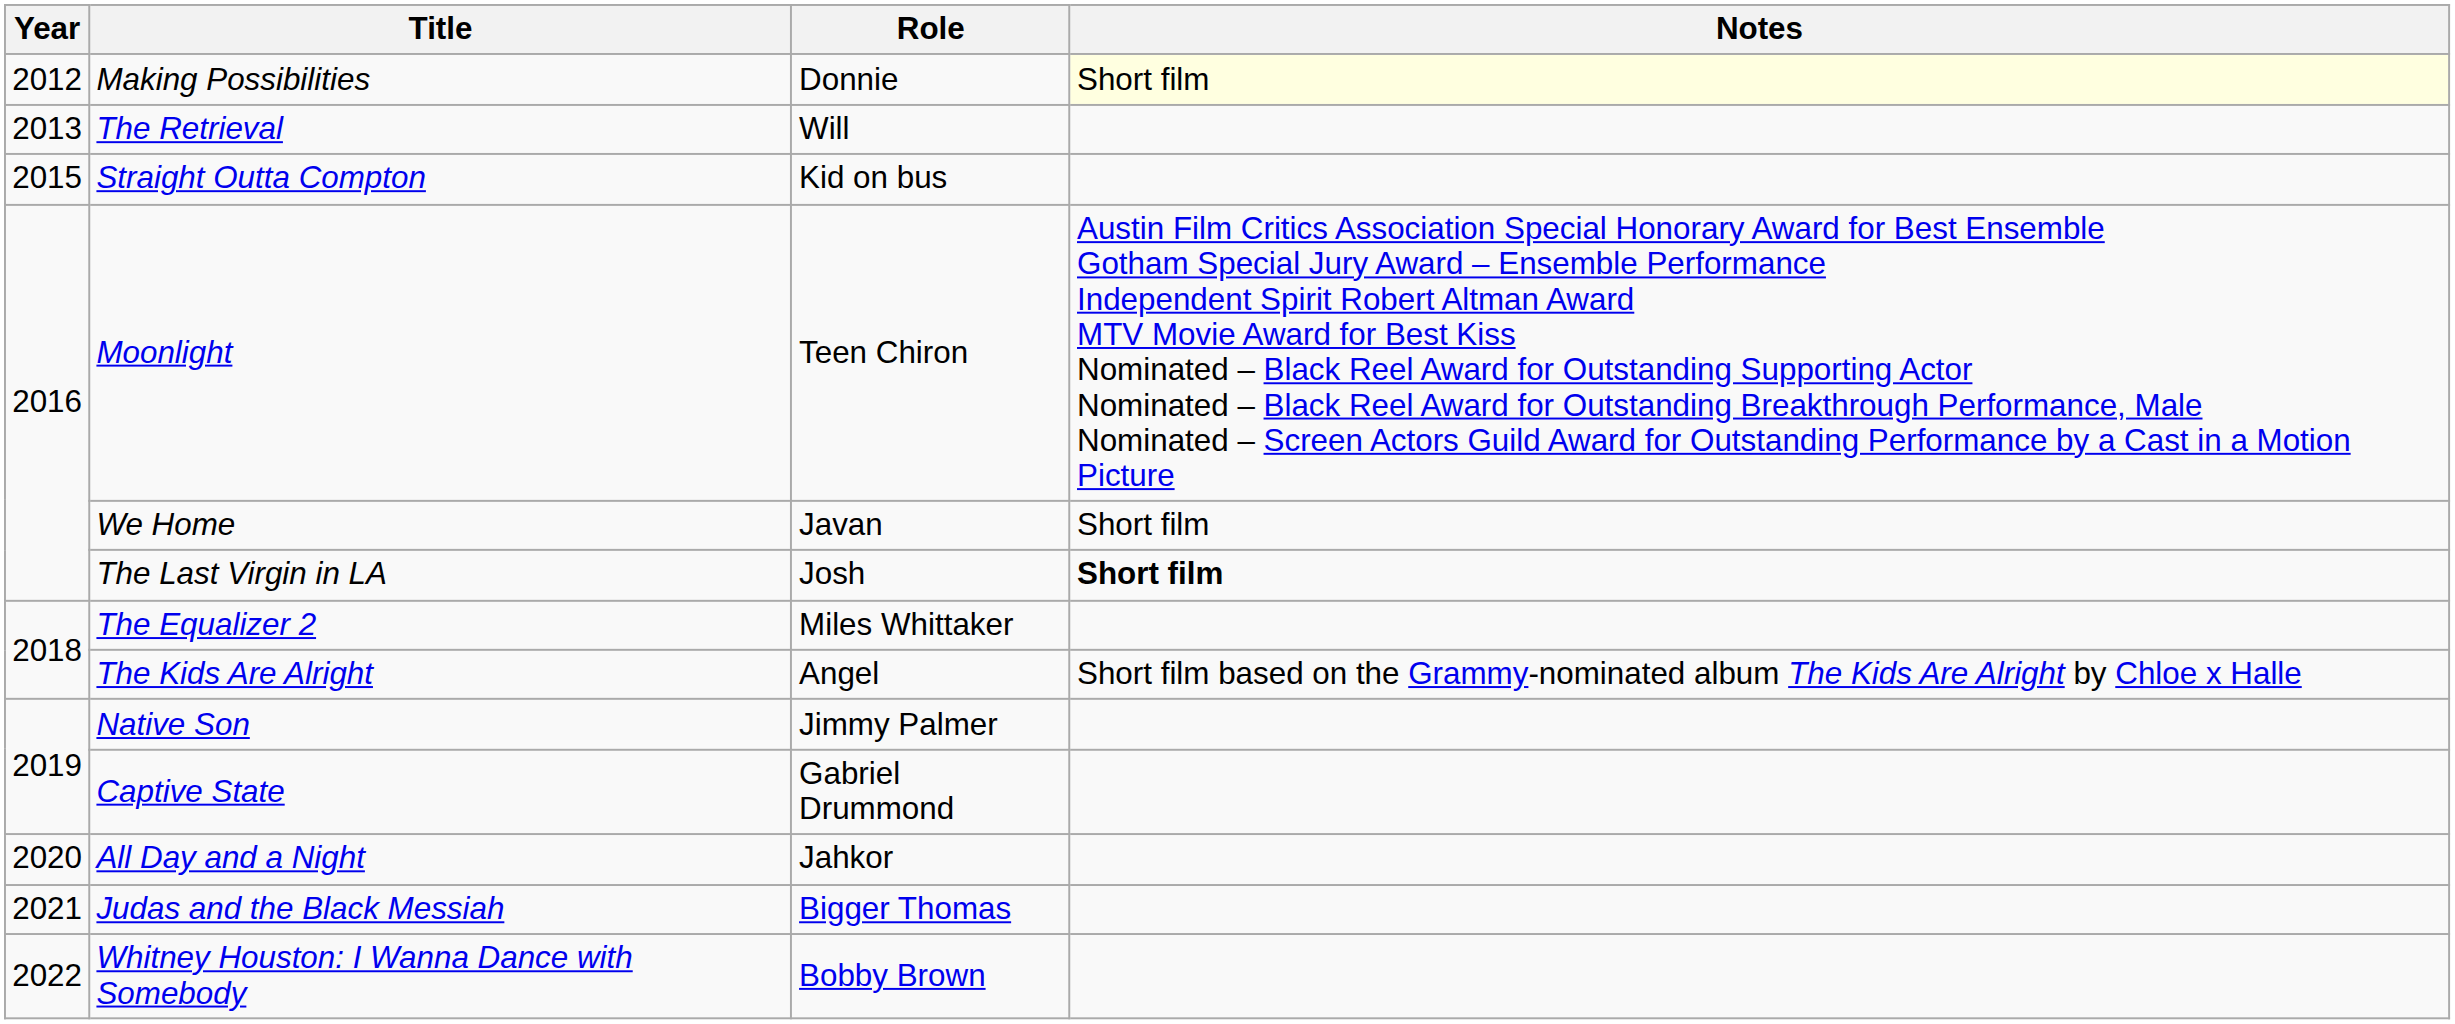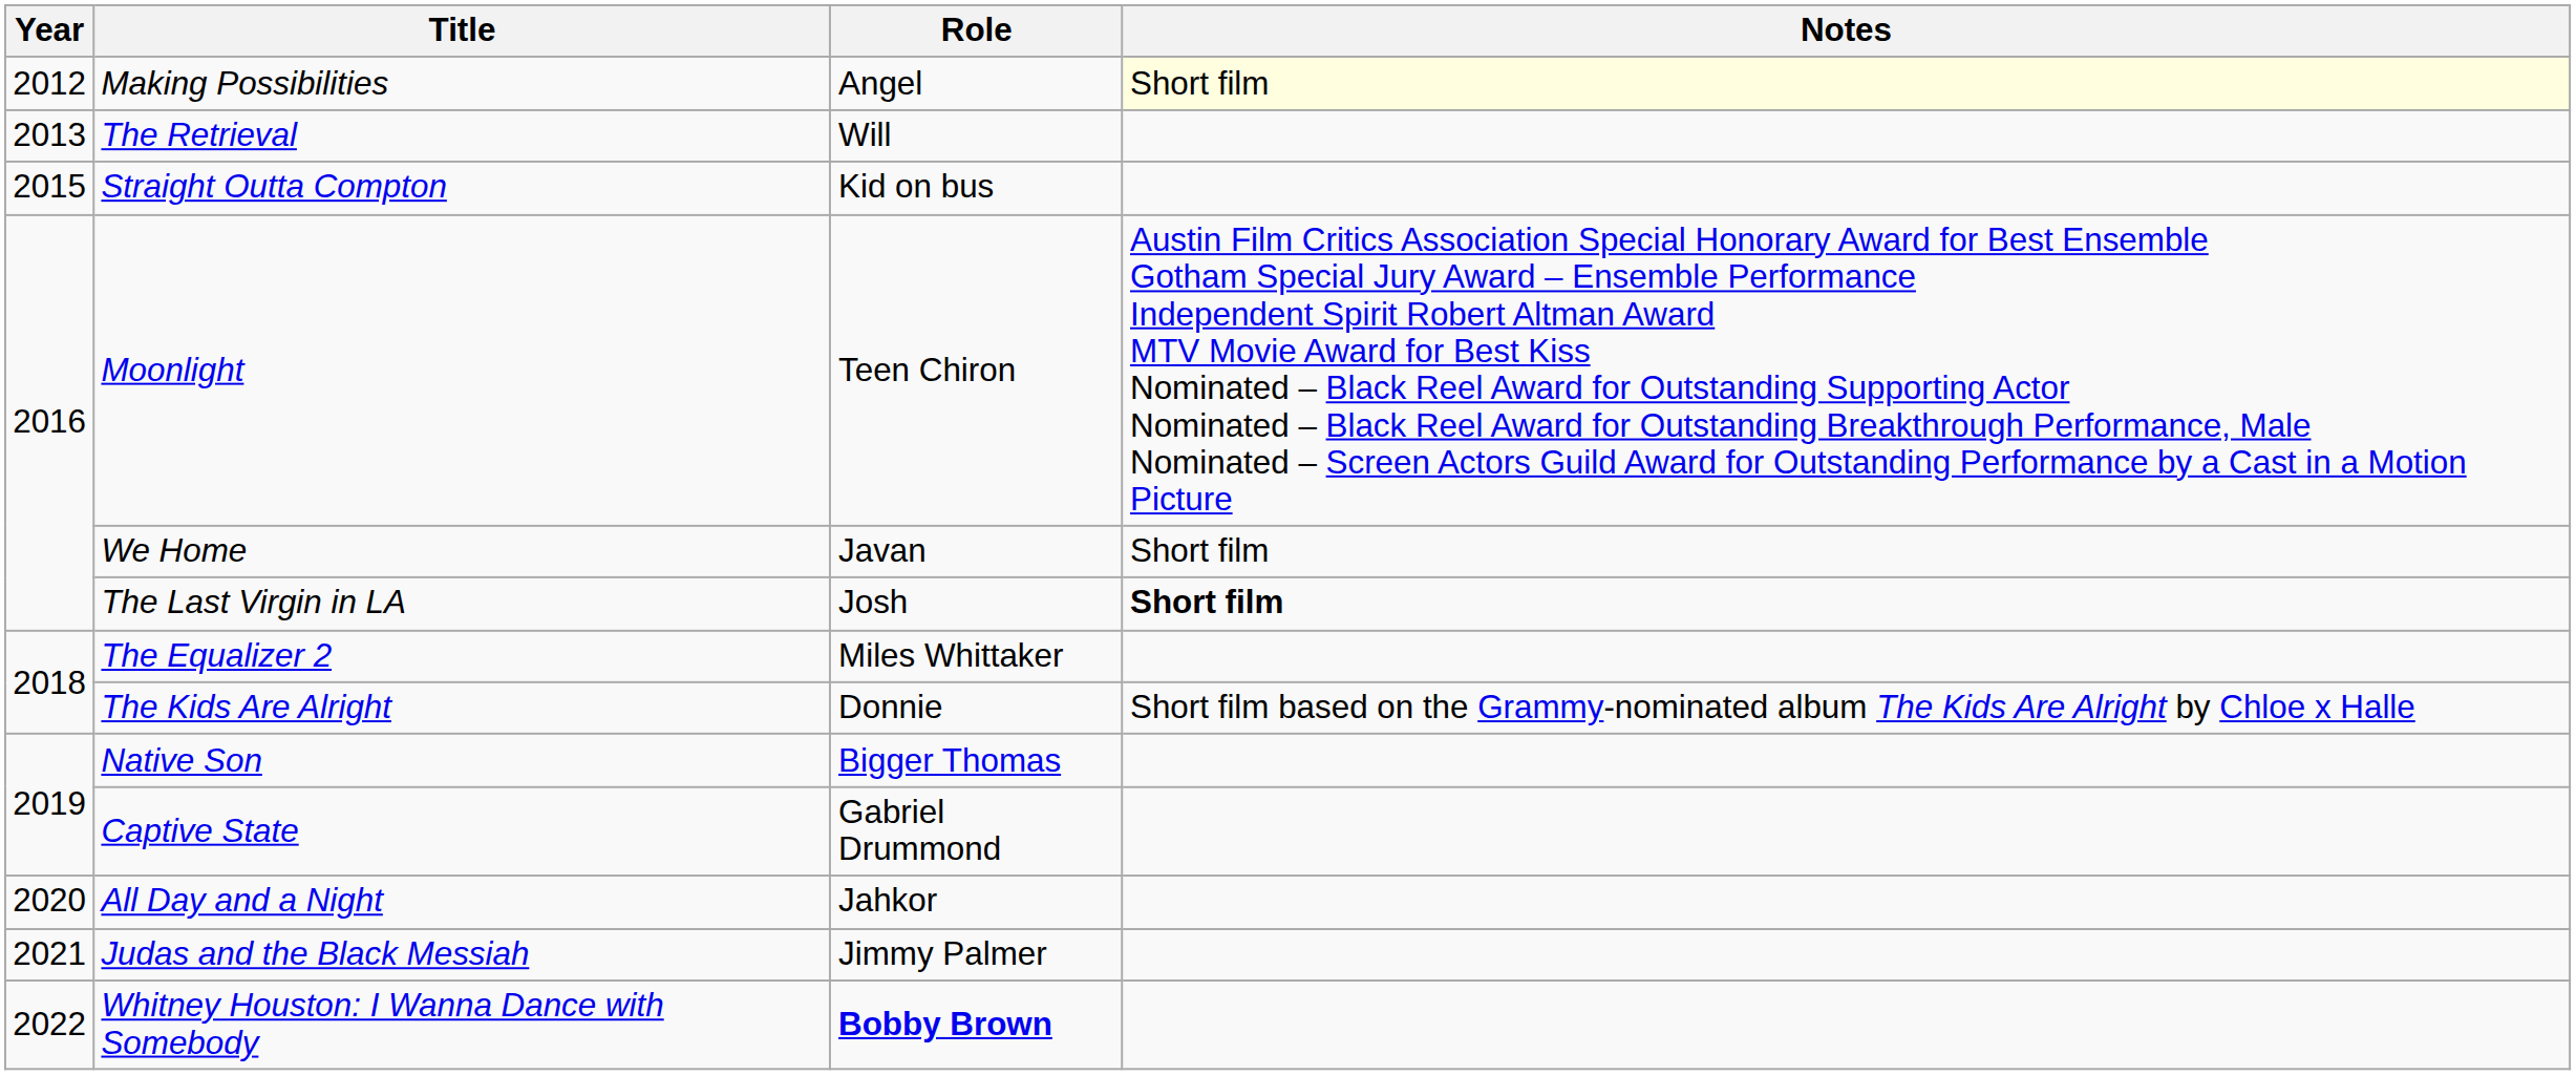Making Possibilities | Role: Donnie -> Angel
The Kids Are Alright | Role: Angel -> Donnie
Native Son | Role: Jimmy Palmer -> Bigger Thomas
Judas and the Black Messiah | Role: Bigger Thomas -> Jimmy Palmer
Whitney Houston: I Wanna Dance with Somebody | Role: normal -> bold
